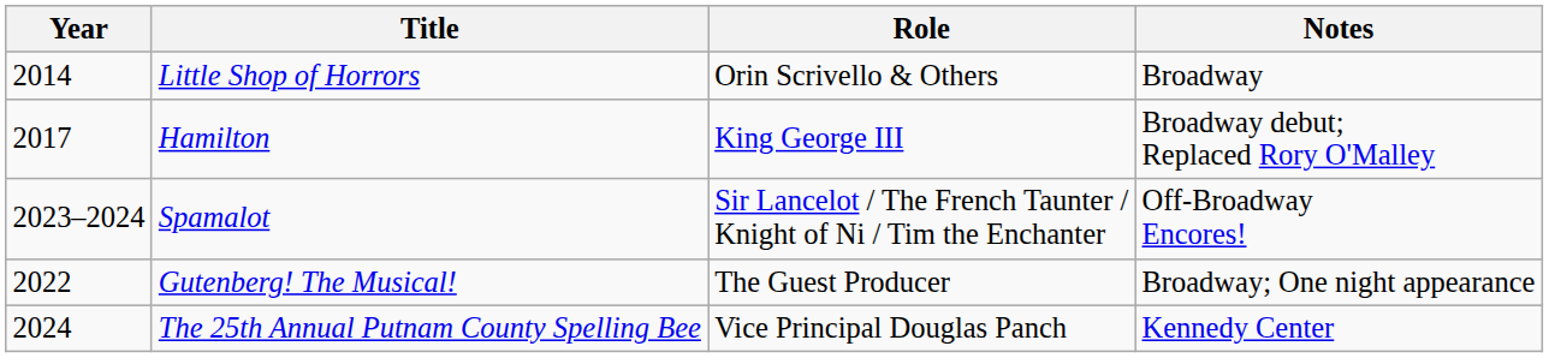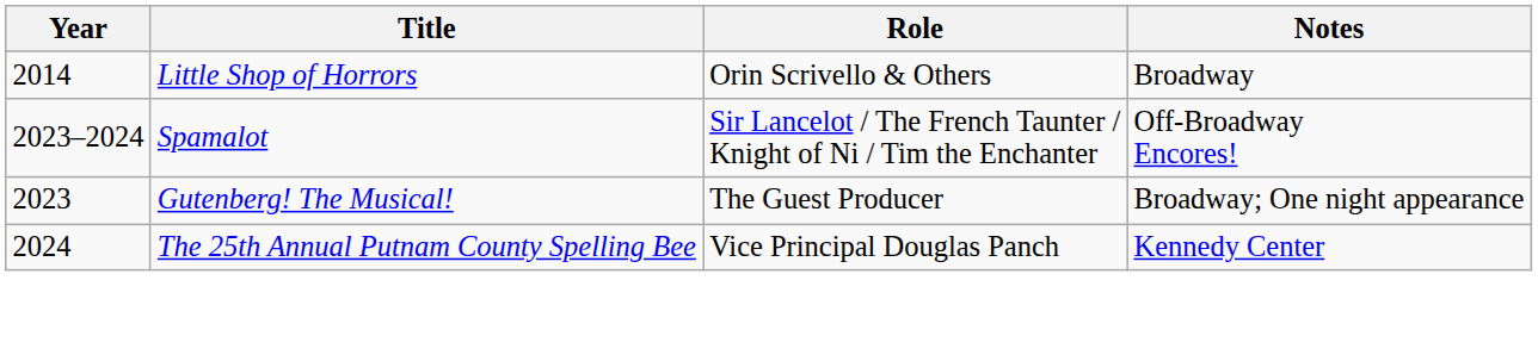- row: 2017 | Hamilton | King George III | Broadway debut; Replaced Rory O'Malley
Gutenberg! The Musical! | Year: 2022 -> 2023
